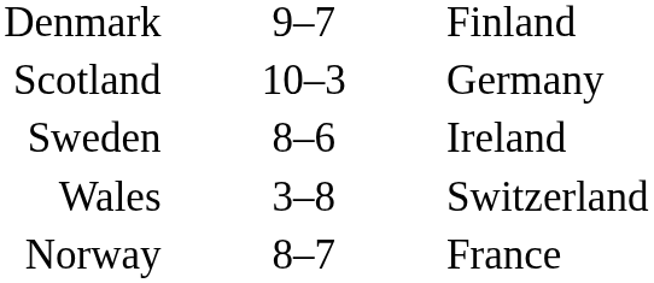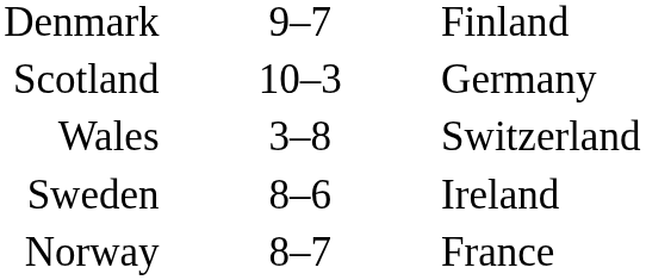rows swapped: Sweden <-> Wales
